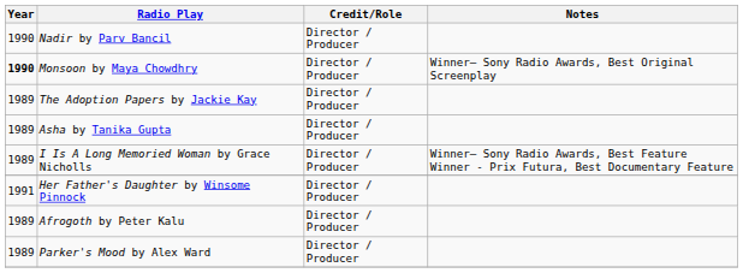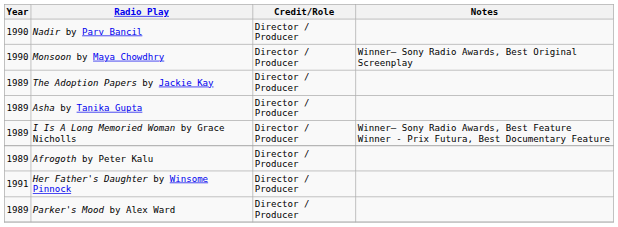Monsoon by Maya Chowdhry | Year: bold -> normal
rows swapped: Her Father's Daughter by Winsome Pinnock <-> Afrogoth by Peter Kalu
